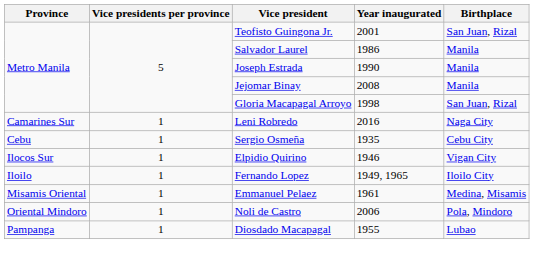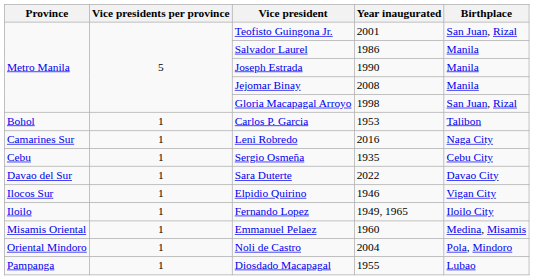+ row: Bohol | 1 | Carlos P. Garcia | 1953 | Talibon
+ row: Davao del Sur | 1 | Sara Duterte | 2022 | Davao City
Emmanuel Pelaez | Year inaugurated: 1961 -> 1960
Noli de Castro | Year inaugurated: 2006 -> 2004
